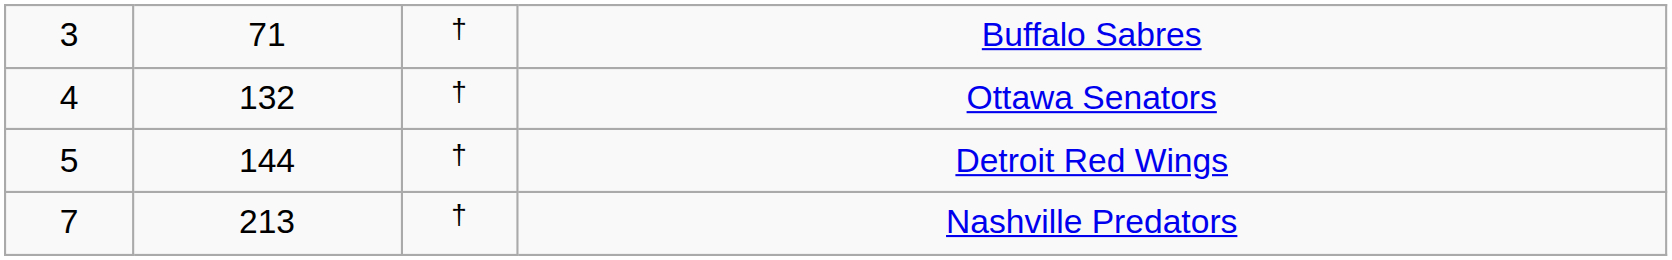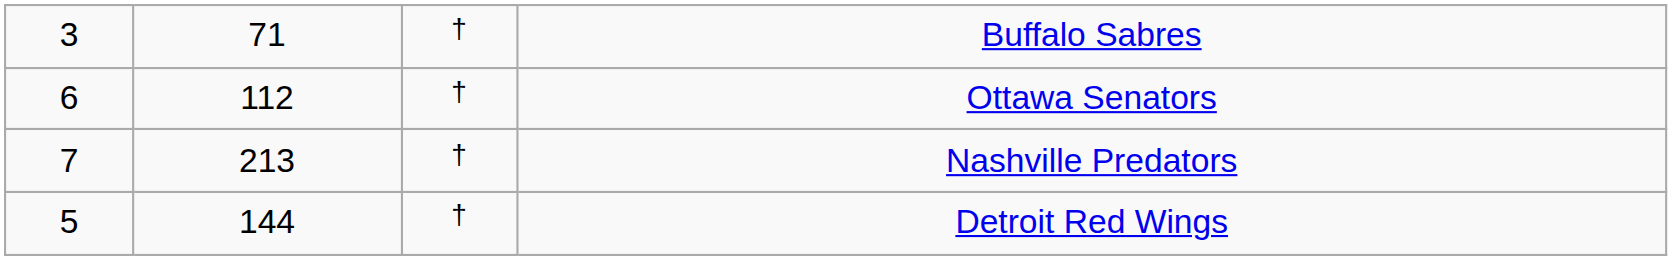Ottawa Senators | column 1: 4 -> 6
Ottawa Senators | column 2: 132 -> 112
rows swapped: Detroit Red Wings <-> Nashville Predators
